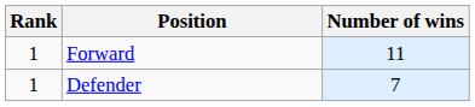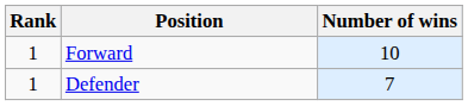Forward | Number of wins: 11 -> 10
